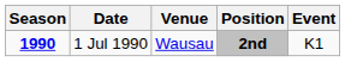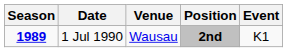1 Jul 1990 | Season: 1990 -> 1989
